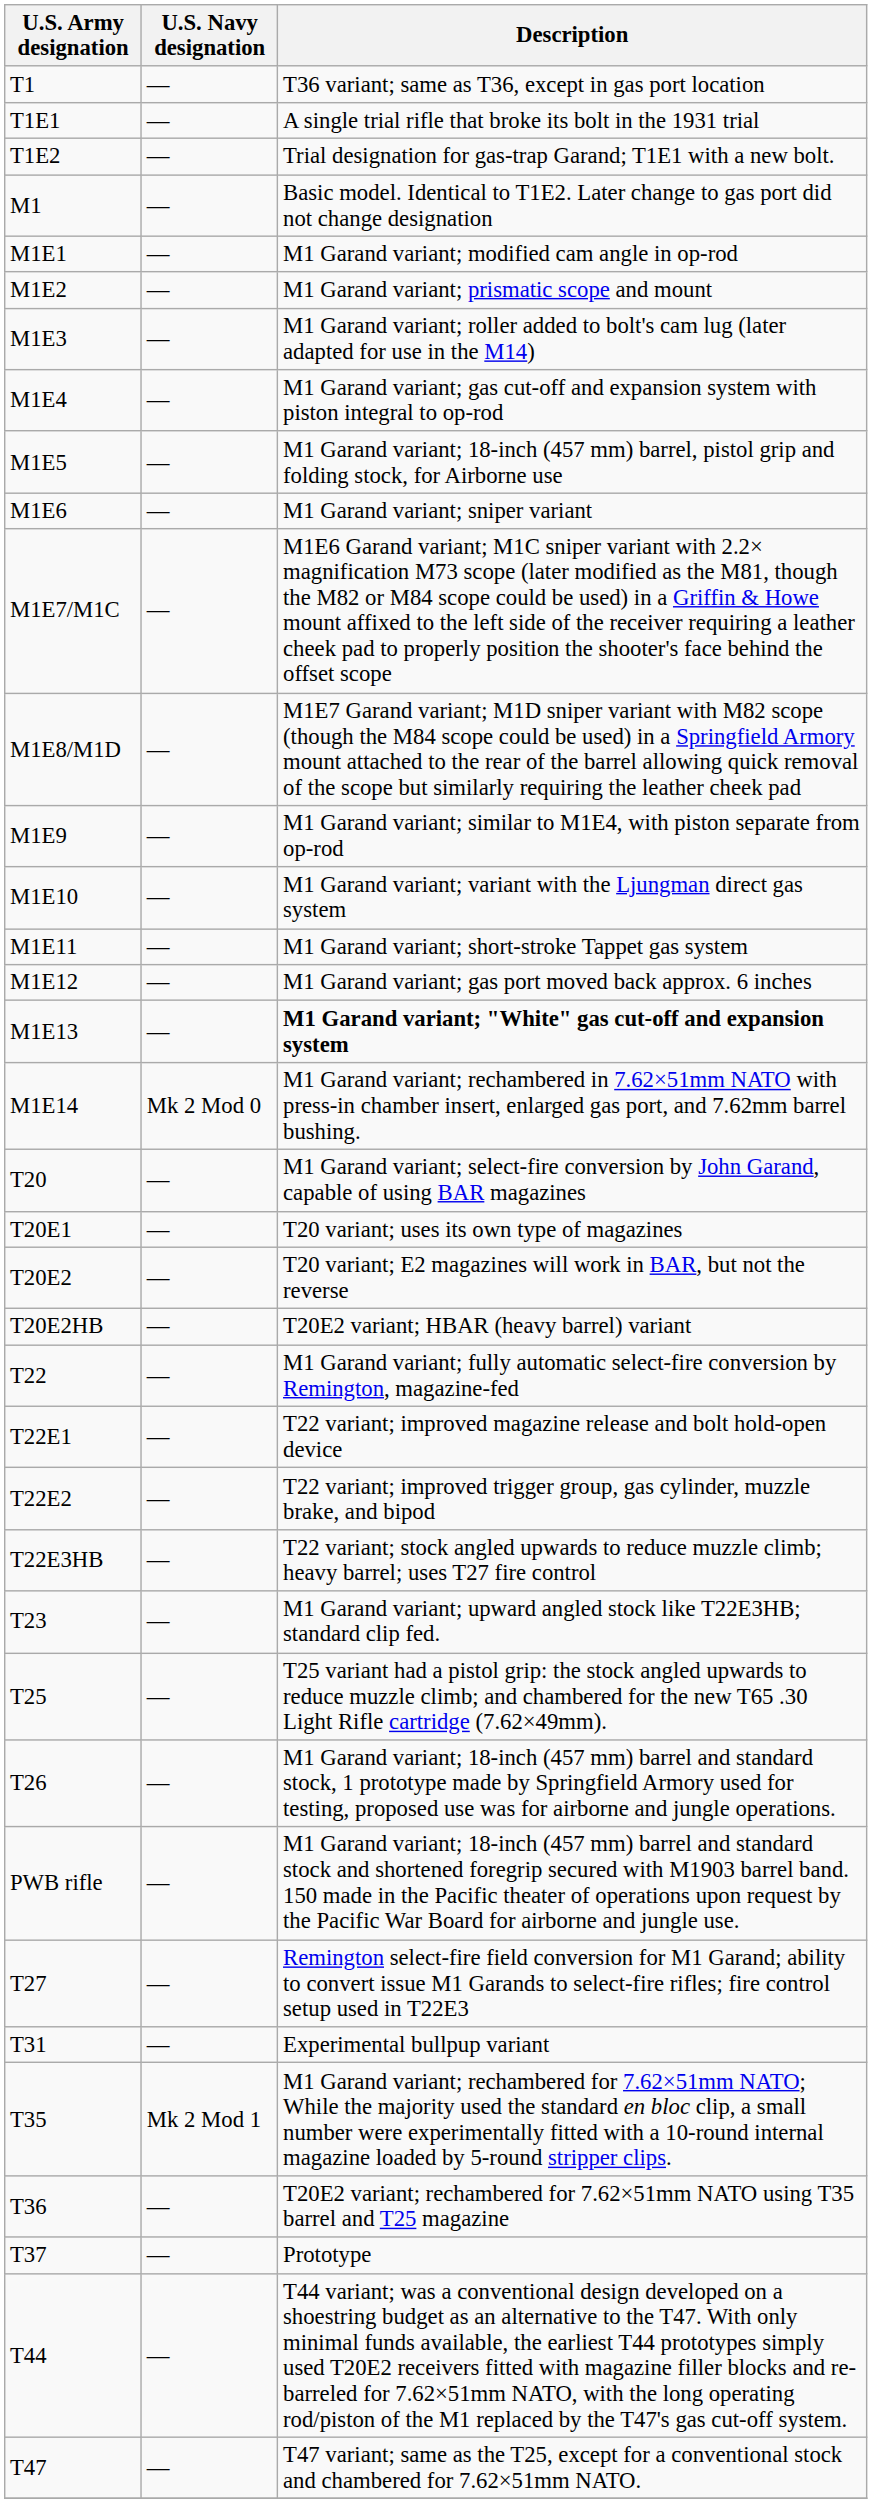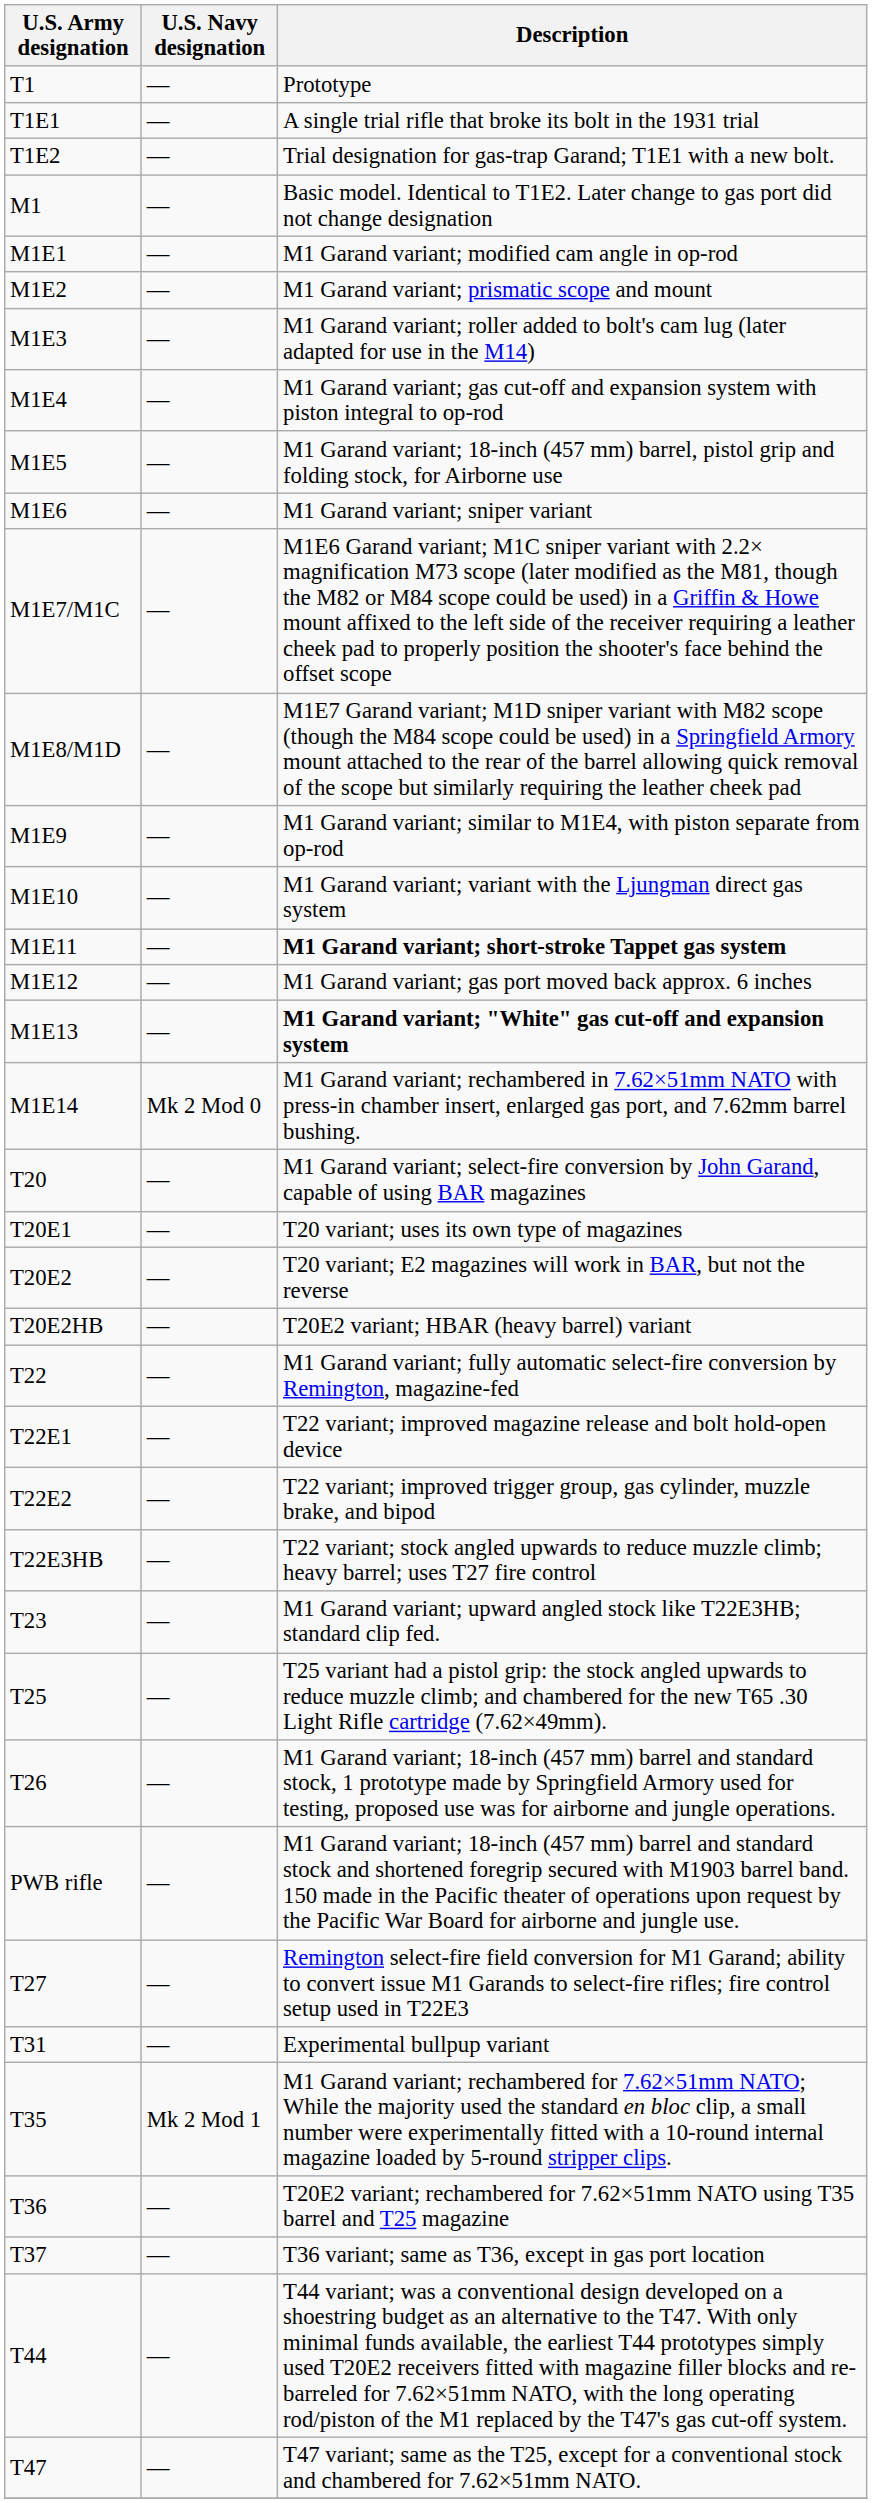T1 | Description: T36 variant; same as T36, except in gas port location -> Prototype
M1E11 | Description: normal -> bold
T37 | Description: Prototype -> T36 variant; same as T36, except in gas port location
